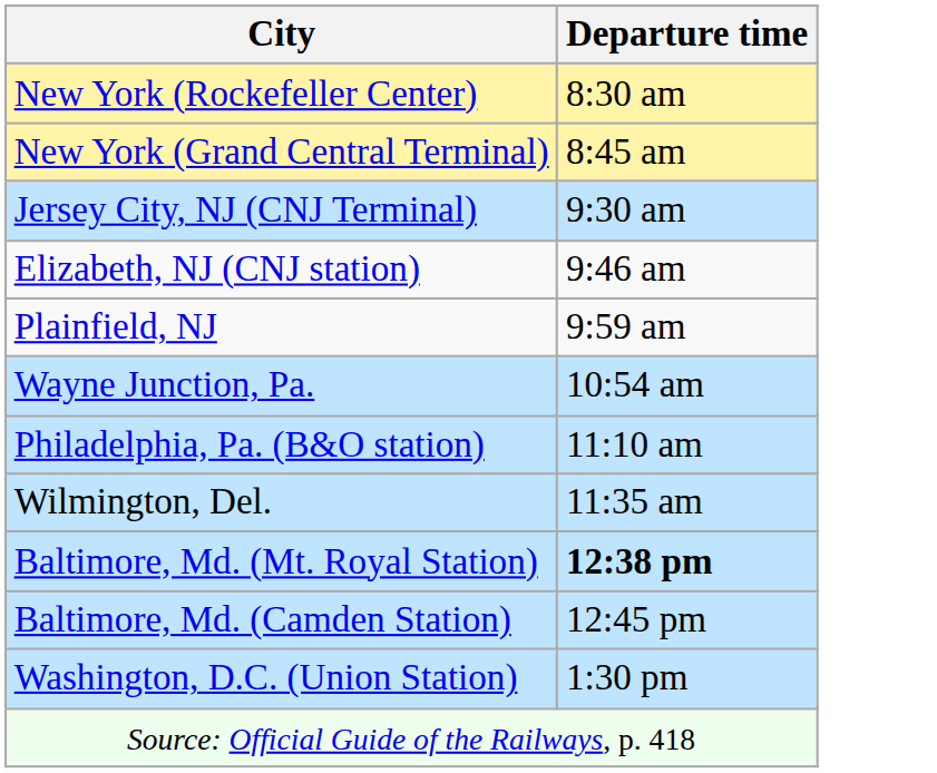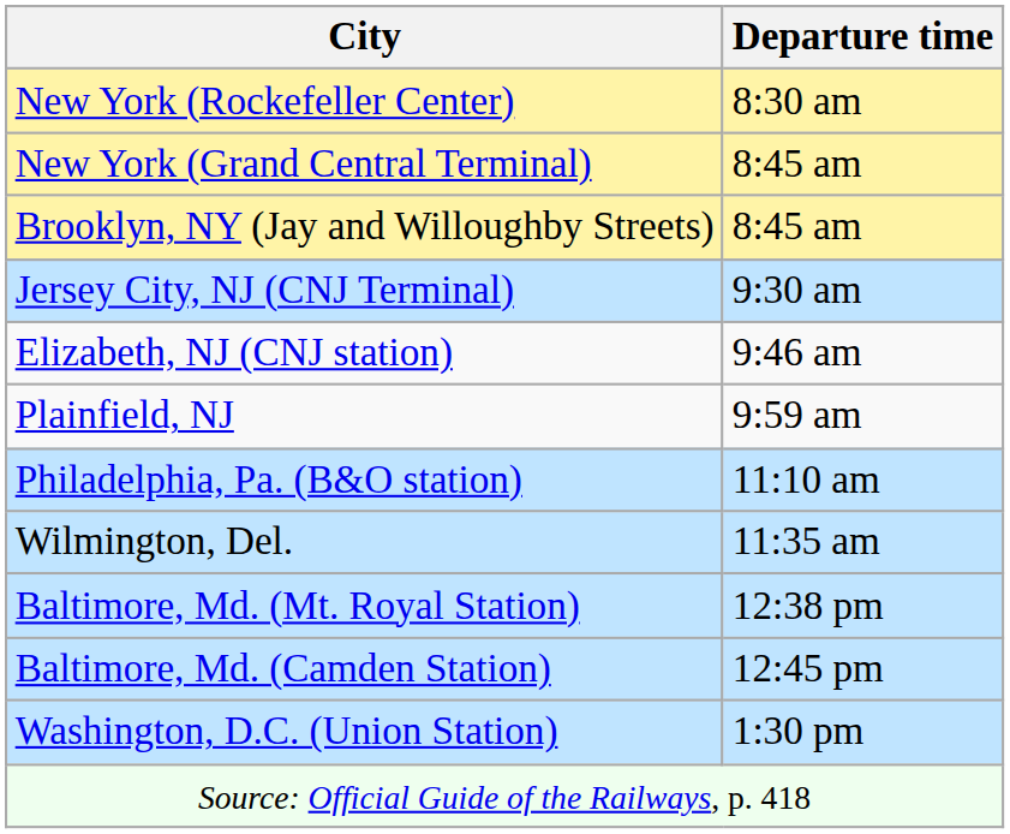+ row: Brooklyn, NY (Jay and Willoughby Streets) | 8:45 am
- row: Wayne Junction, Pa. | 10:54 am
Baltimore, Md. (Mt. Royal Station) | Departure time: bold -> normal
